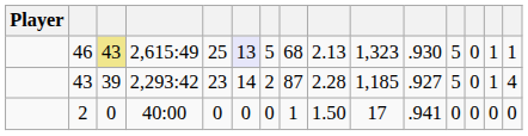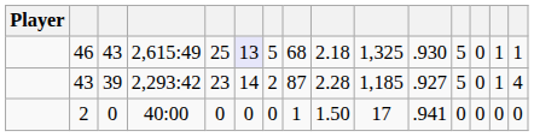46 | column 3: khaki background -> no background
46 | column 9: 2.13 -> 2.18
46 | column 10: 1,323 -> 1,325
